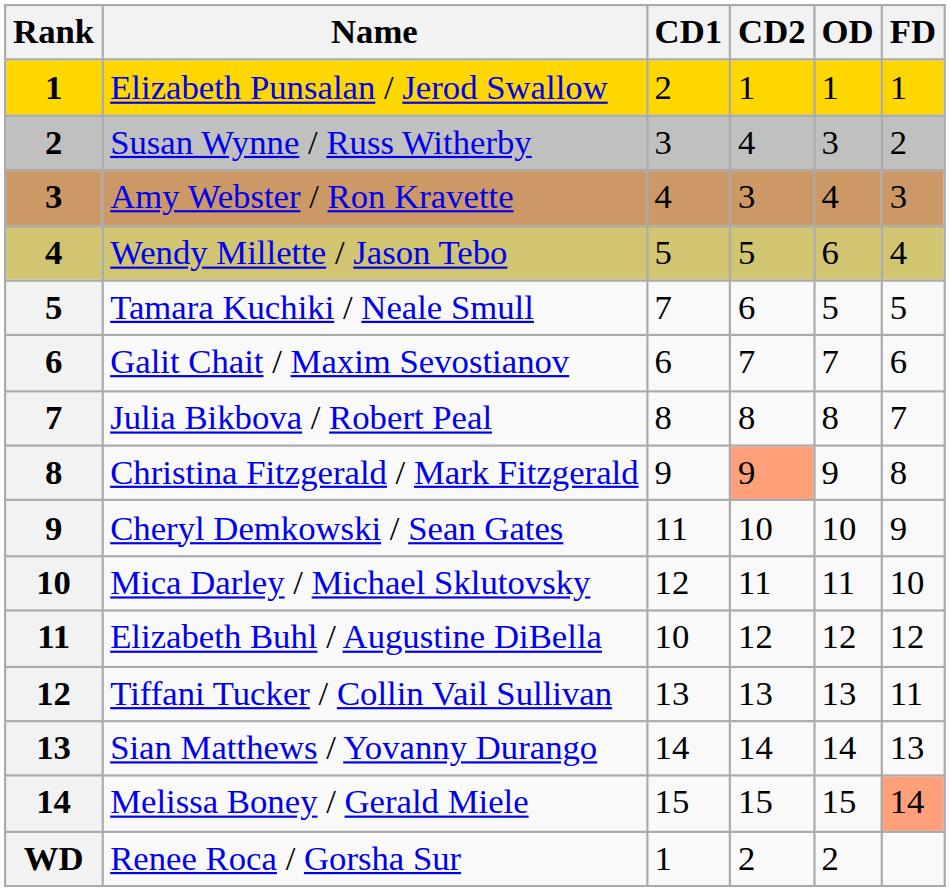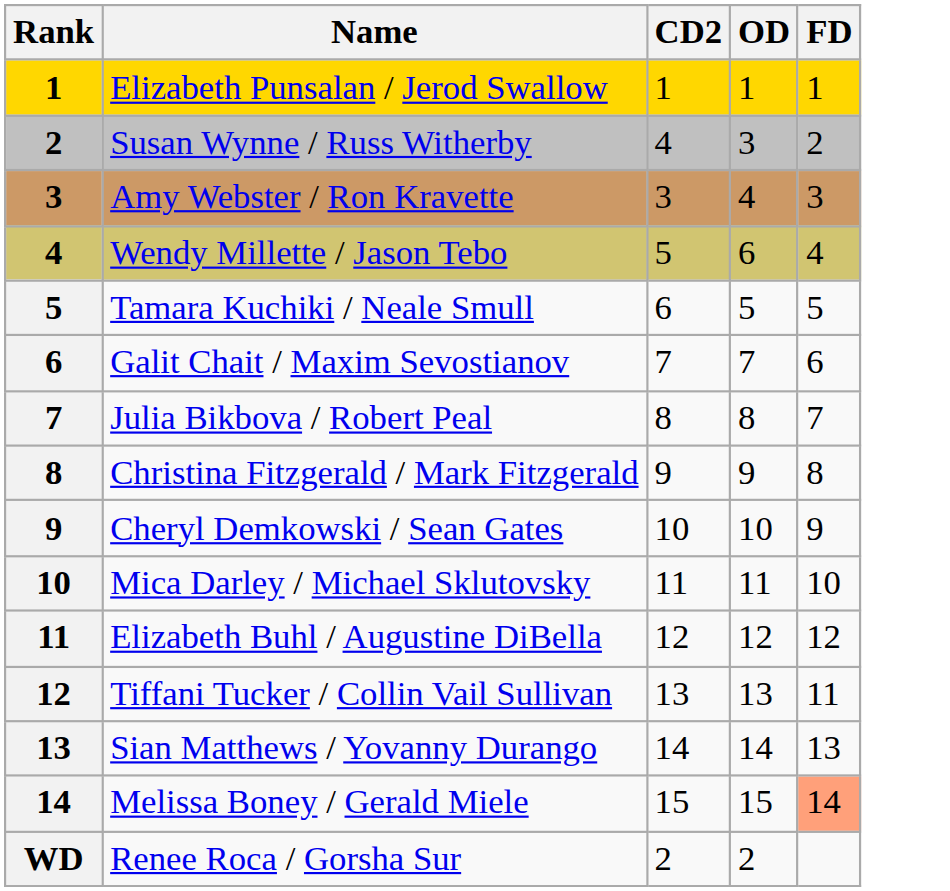- column: CD1 | 2 | 3 | 4 | 5 | 7 | 6 | 8 | 9 | 11 | 12 | 10 | 13 | 14 | 15 | 1
Christina Fitzgerald / Mark Fitzgerald | CD2: lightsalmon background -> no background
